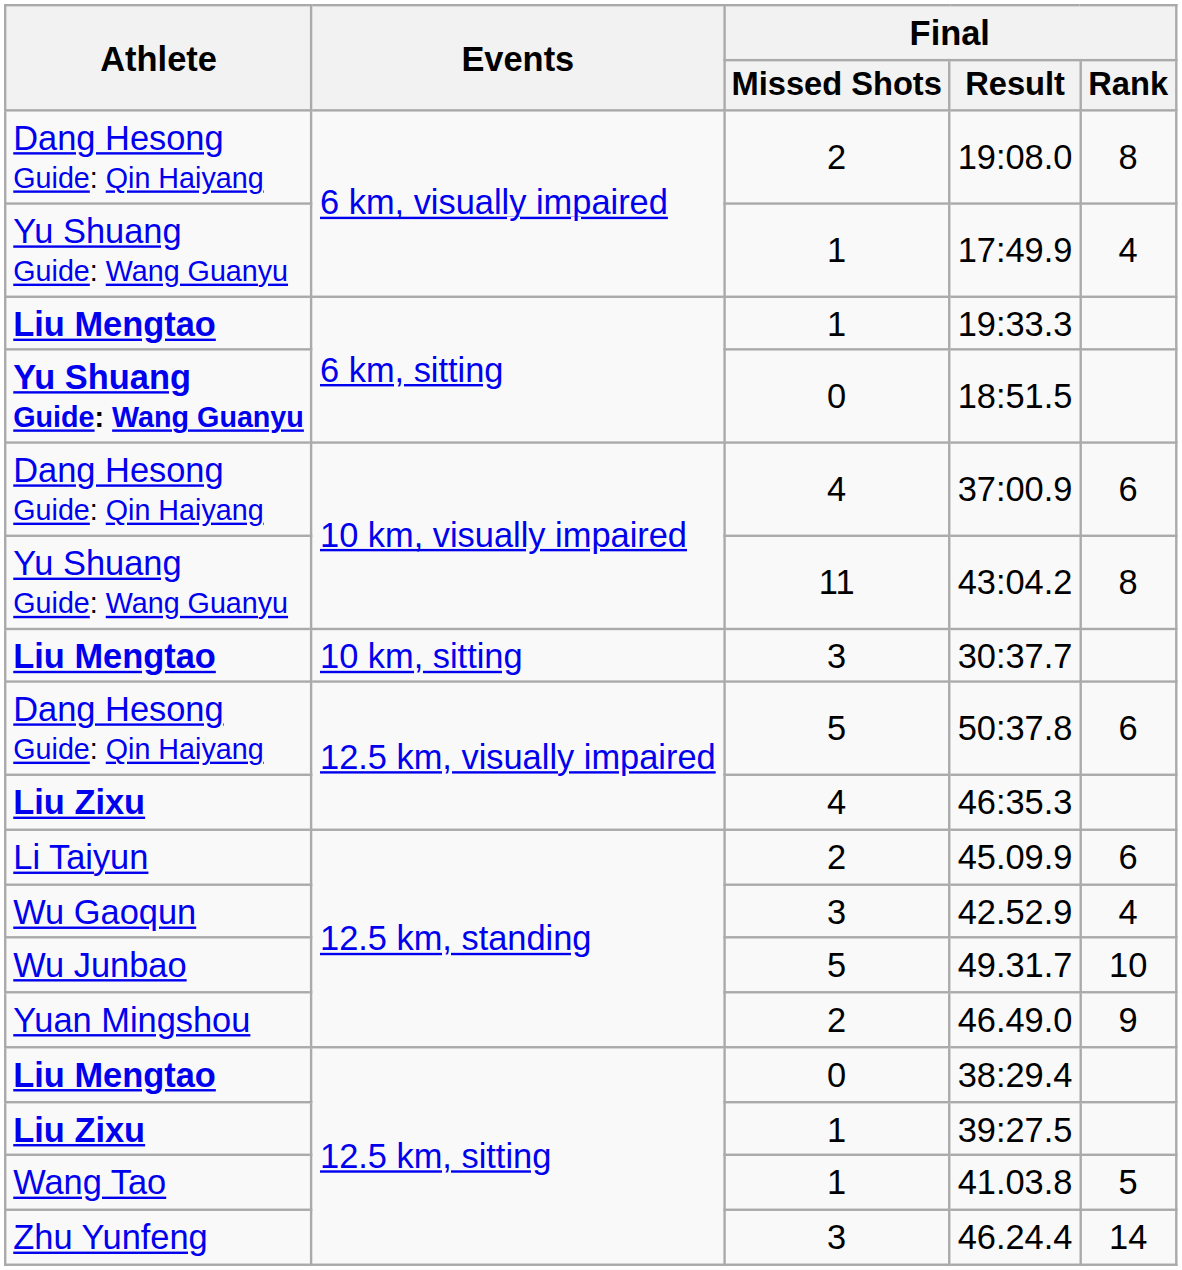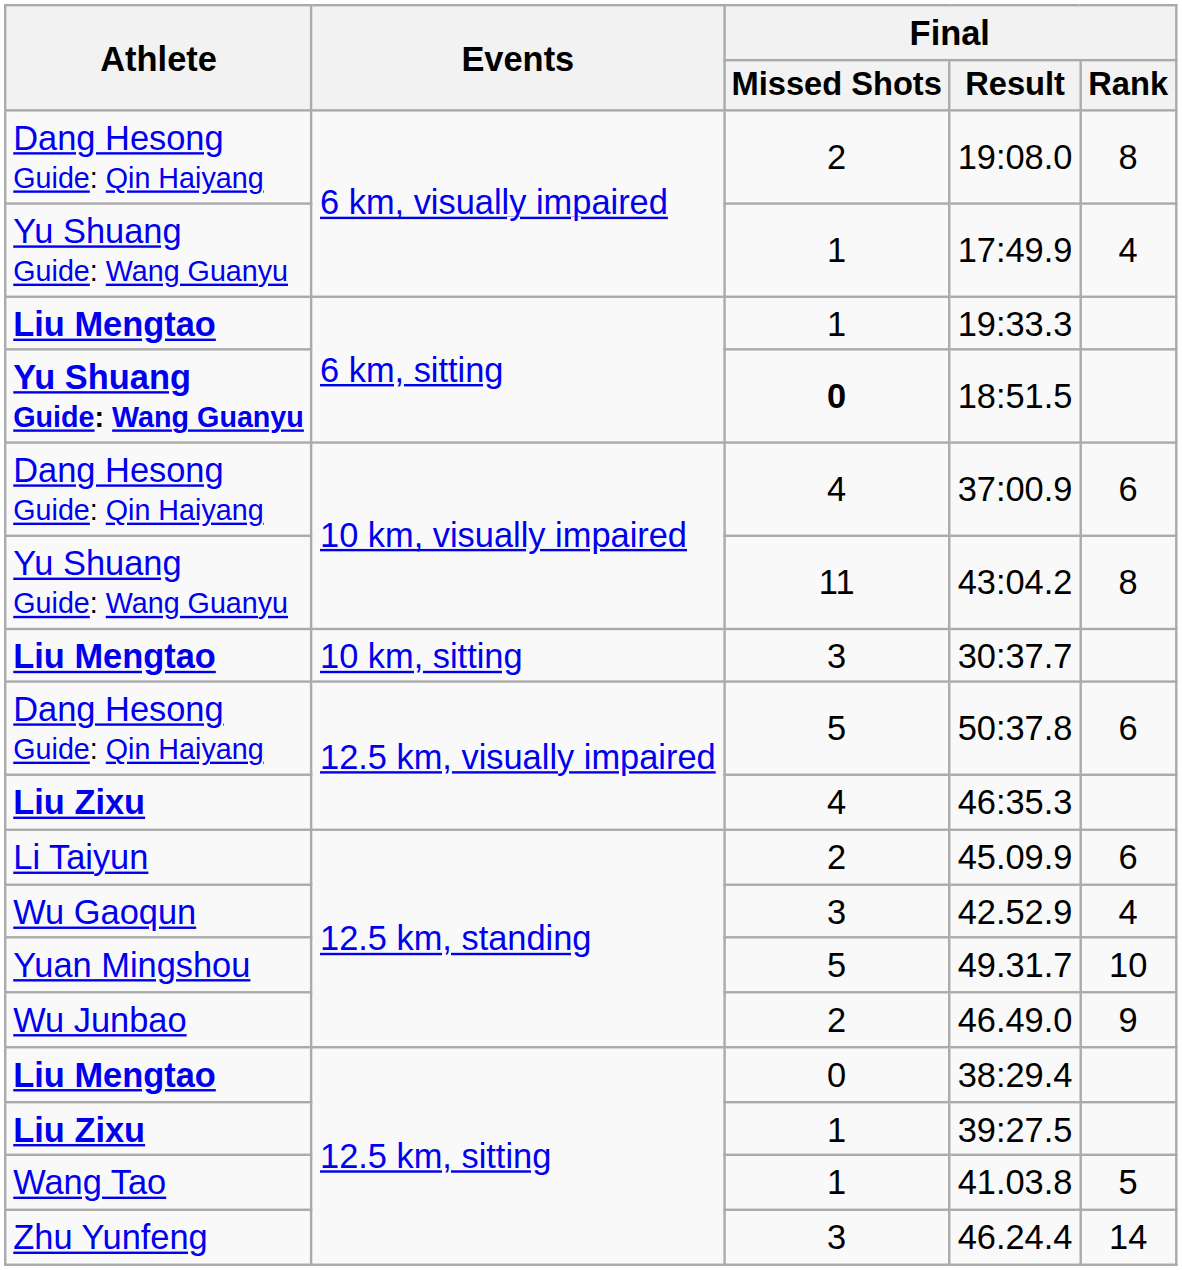18:51.5 | Final / Missed Shots: normal -> bold
49.31.7 | Athlete: Wu Junbao -> Yuan Mingshou
46.49.0 | Athlete: Yuan Mingshou -> Wu Junbao
